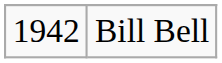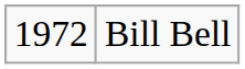Bill Bell | column 1: 1942 -> 1972
